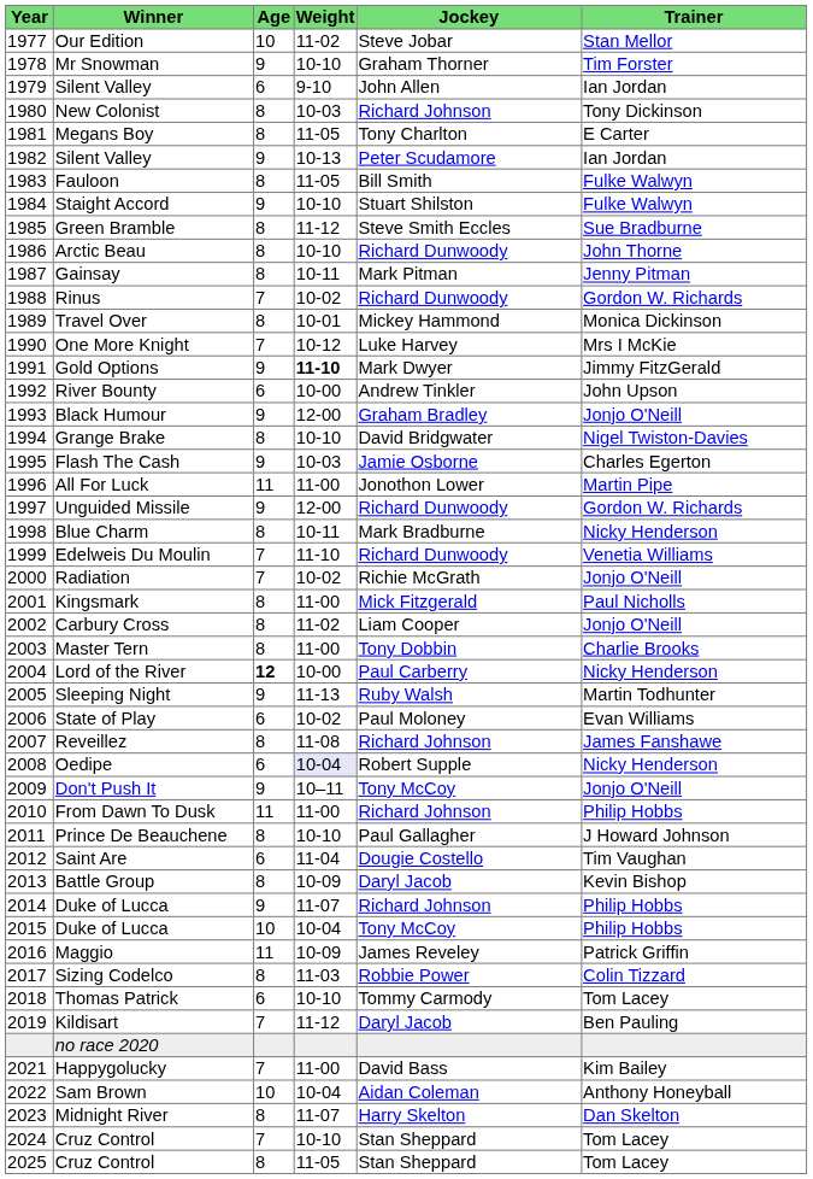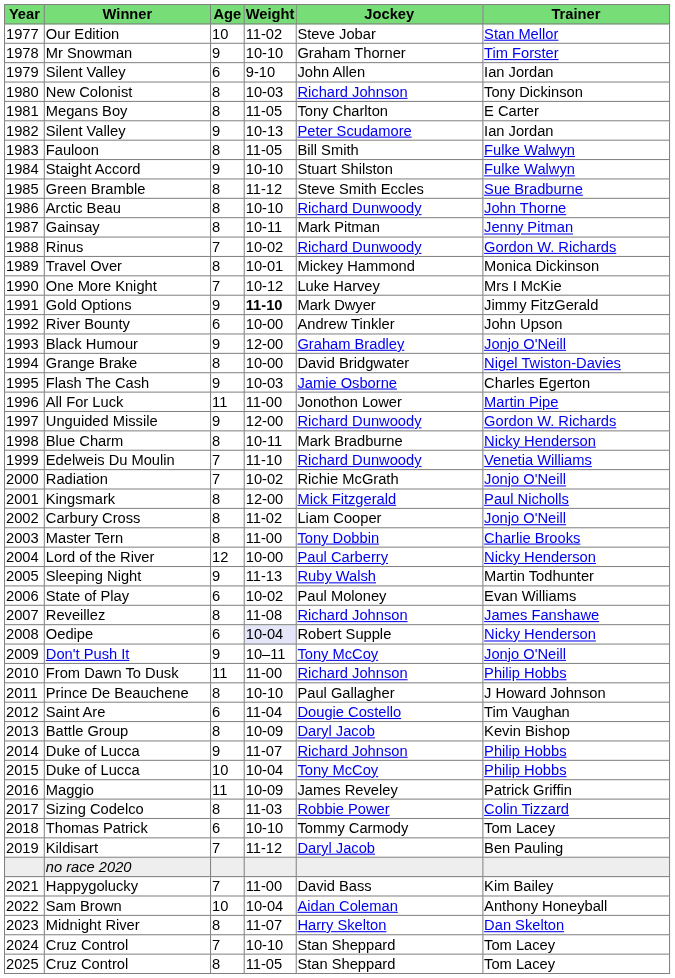Grange Brake | Weight: 10-10 -> 10-00
Kingsmark | Weight: 11-00 -> 12-00
Lord of the River | Age: bold -> normal
